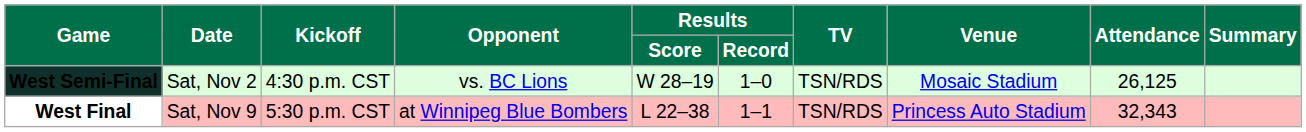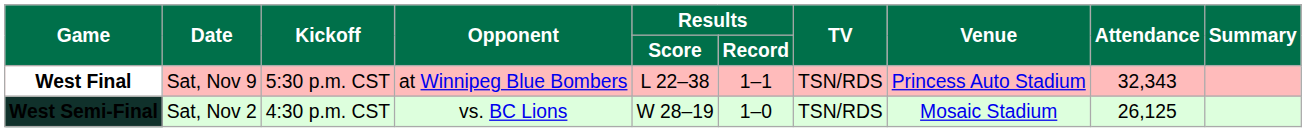rows swapped: West Semi-Final <-> West Final
